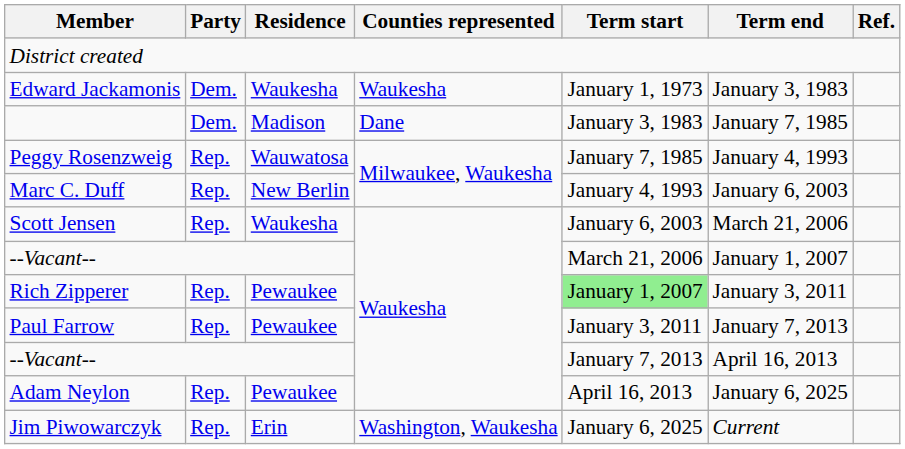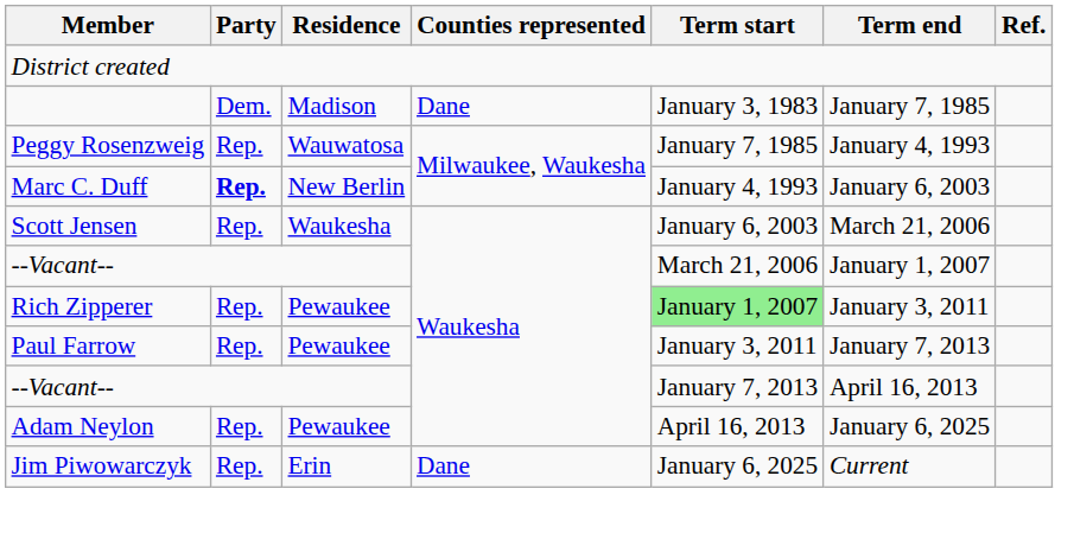- row: Edward Jackamonis | Dem. | Waukesha | Waukesha | January 1, 1973 | January 3, 1983
Marc C. Duff | Party: normal -> bold
Jim Piwowarczyk | Counties represented: Washington, Waukesha -> Dane
